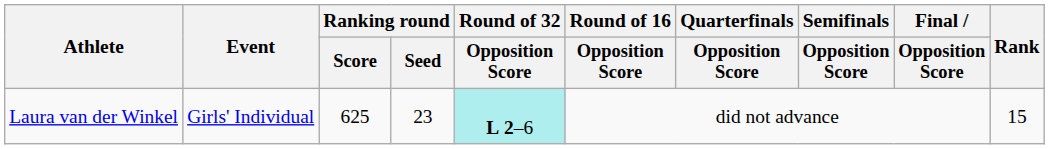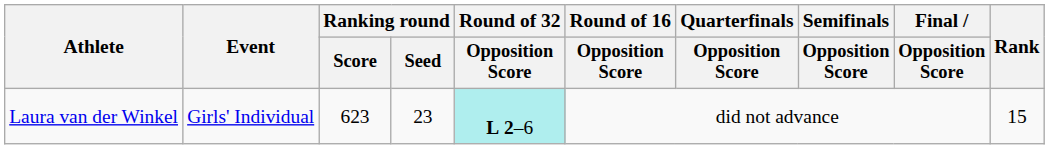Laura van der Winkel | Ranking round / Score: 625 -> 623
